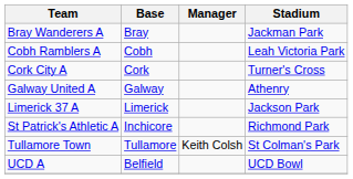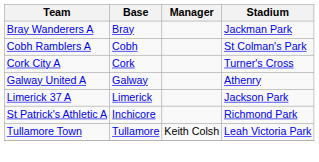Cobh Ramblers A | Stadium: Leah Victoria Park -> St Colman's Park
Tullamore Town | Stadium: St Colman's Park -> Leah Victoria Park
- row: UCD A | Belfield | UCD Bowl
